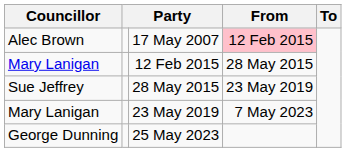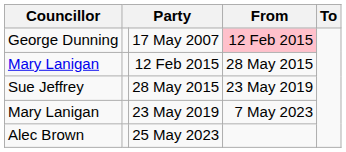17 May 2007 | Councillor: Alec Brown -> George Dunning
25 May 2023 | Councillor: George Dunning -> Alec Brown
